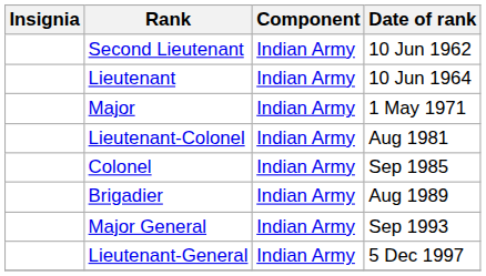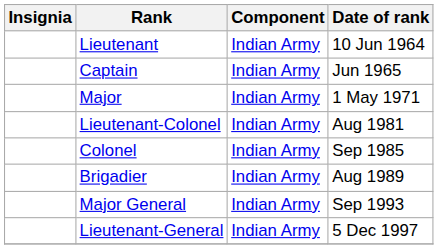- row: Second Lieutenant | Indian Army | 10 Jun 1962
+ row: Captain | Indian Army | Jun 1965
